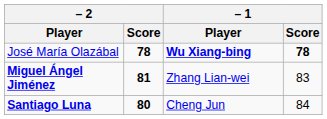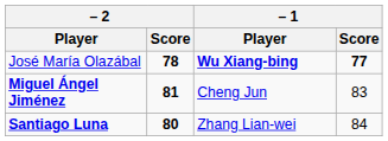José María Olazábal | – 1 / Score: 78 -> 77
Miguel Ángel Jiménez | – 1 / Player: Zhang Lian-wei -> Cheng Jun
Santiago Luna | – 1 / Player: Cheng Jun -> Zhang Lian-wei
